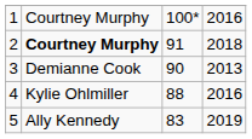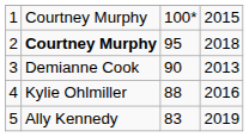1 | column 4: 2016 -> 2015
2 | column 3: 91 -> 95
